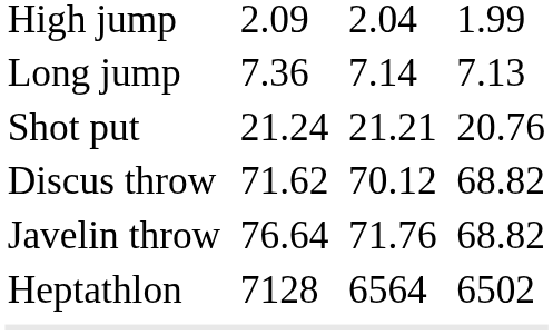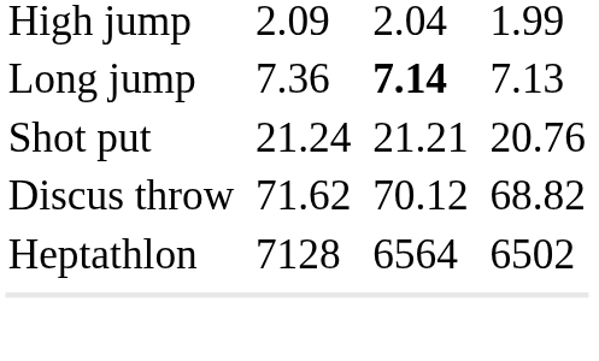Long jump | column 5: normal -> bold
- row: Javelin throw | 76.64 | 71.76 | 68.82
